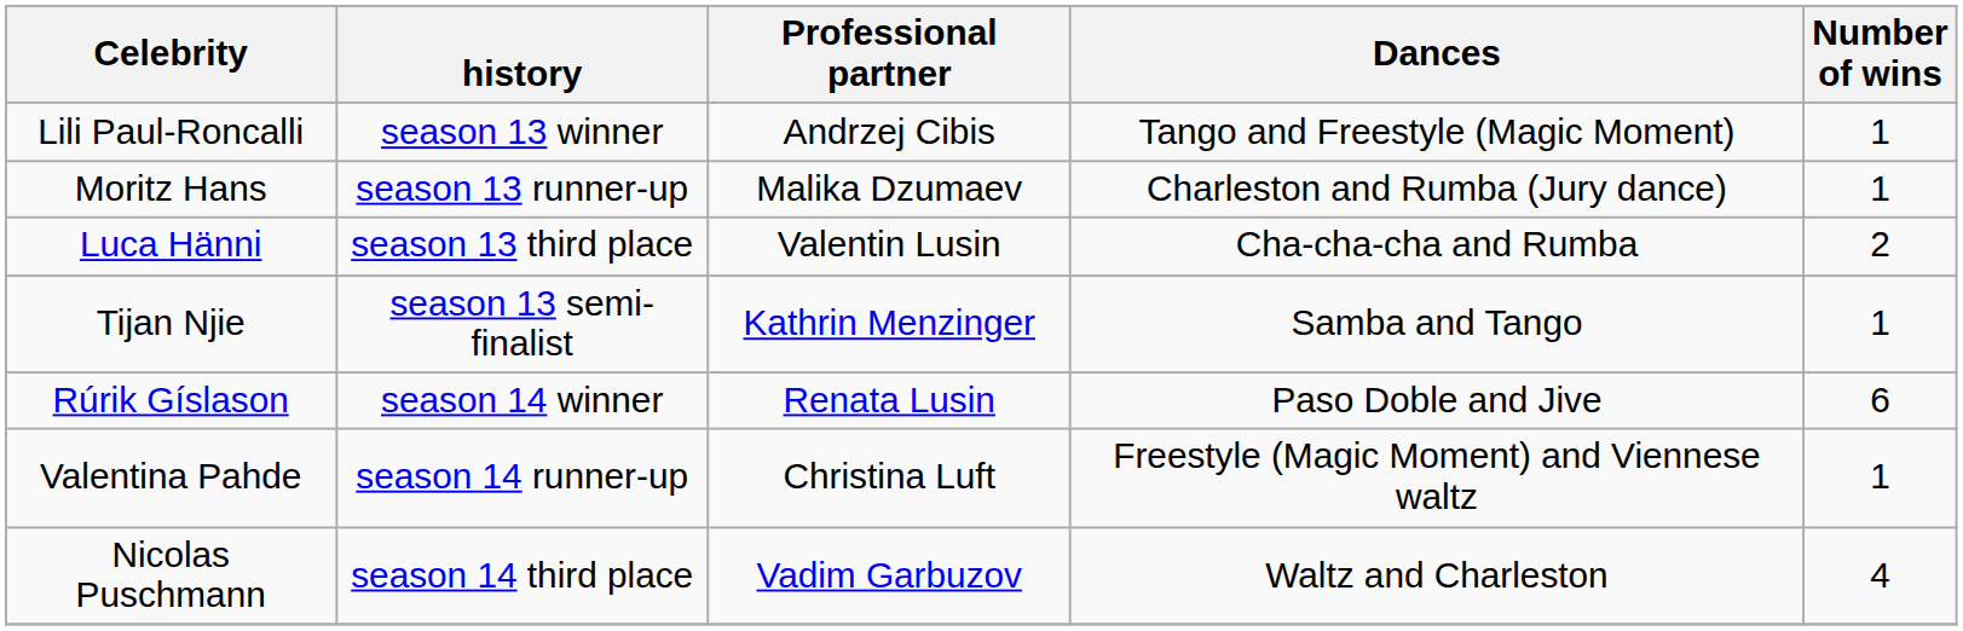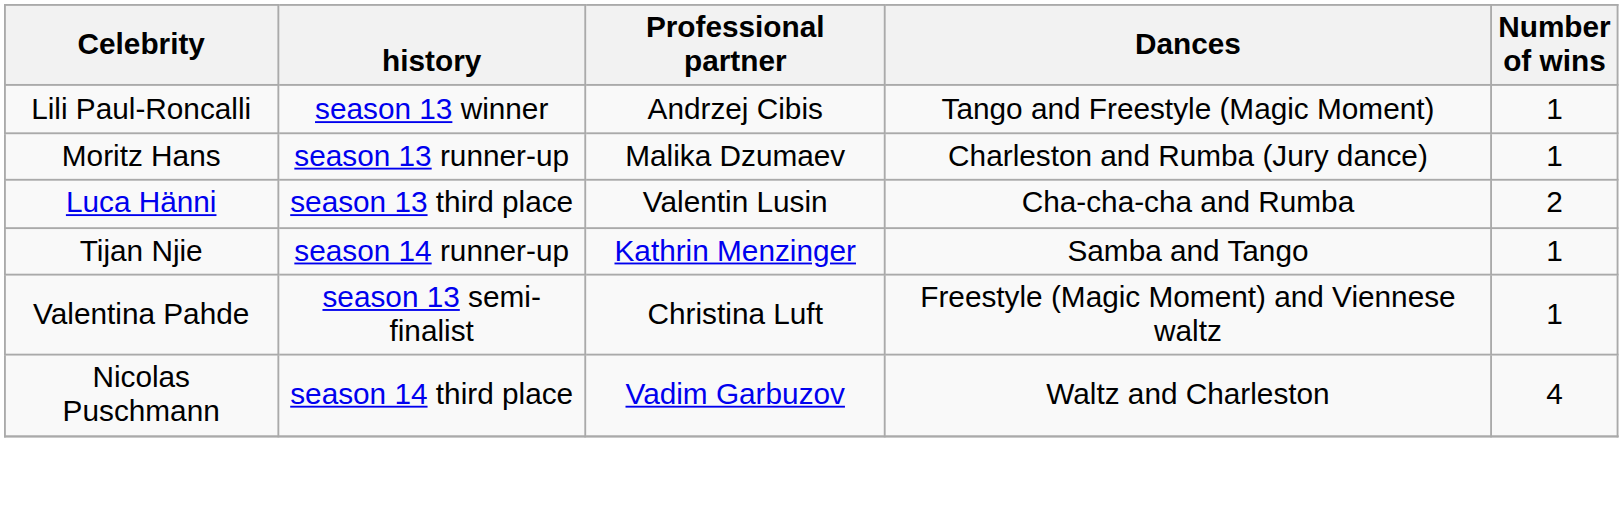Tijan Njie | history: season 13 semi-finalist -> season 14 runner-up
- row: Rúrik Gíslason | season 14 winner | Renata Lusin | Paso Doble and Jive | 6
Valentina Pahde | history: season 14 runner-up -> season 13 semi-finalist
